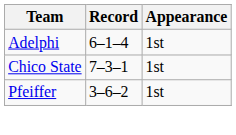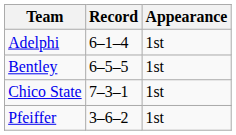+ row: Bentley | 6–5–5 | 1st
